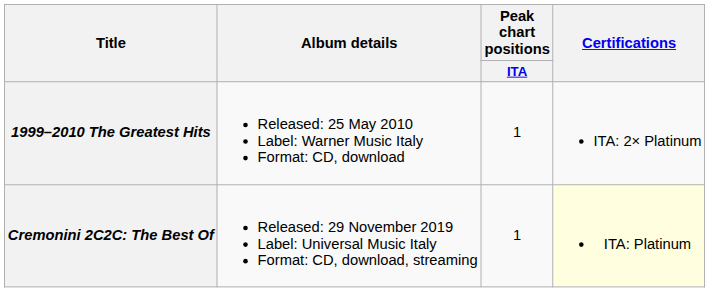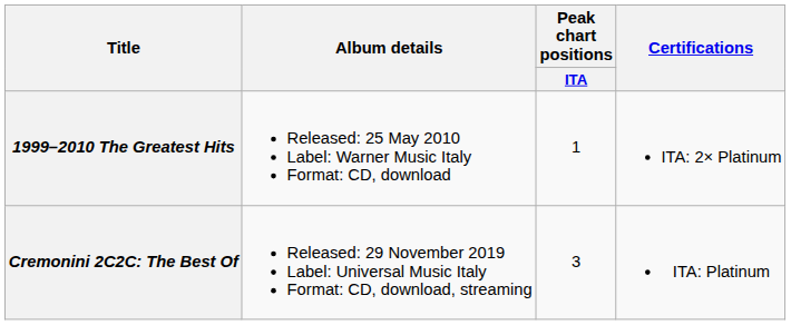Cremonini 2C2C: The Best Of | Peak chart positions / ITA: 1 -> 3
Cremonini 2C2C: The Best Of | Certifications: lightyellow background -> no background
